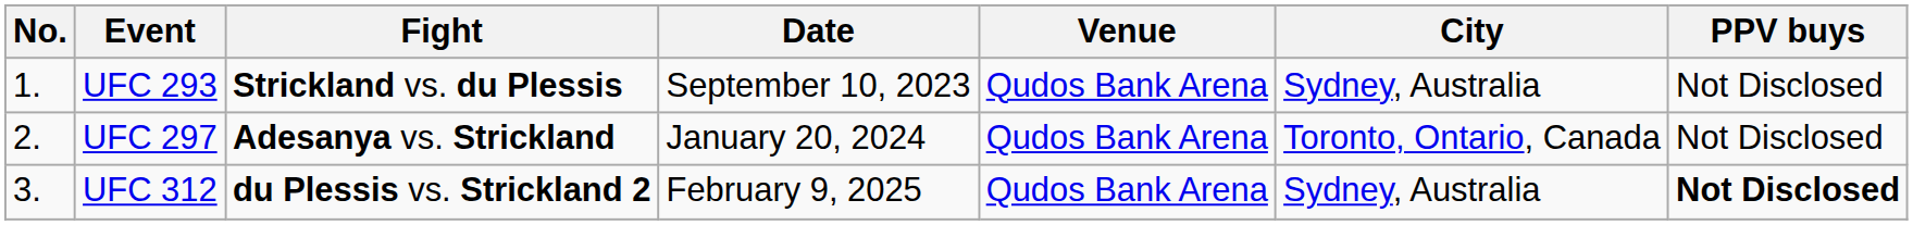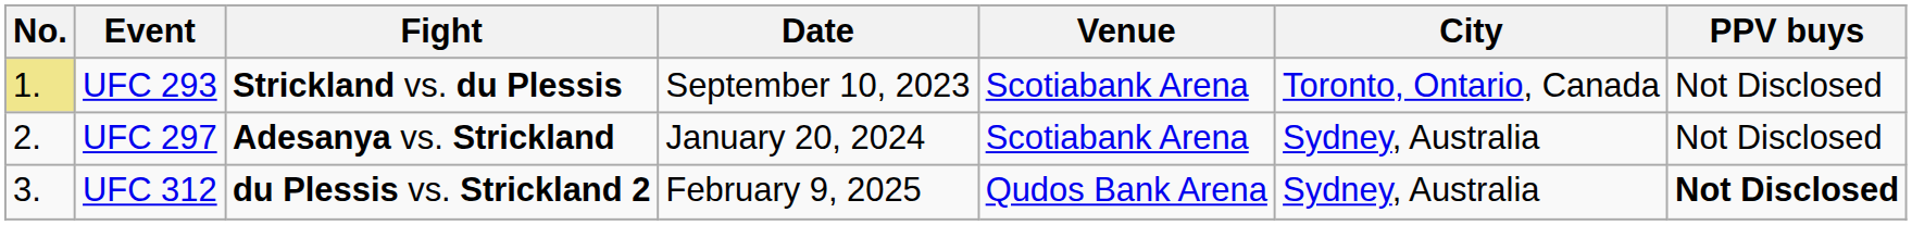UFC 293 | No.: no background -> khaki background
UFC 293 | Venue: Qudos Bank Arena -> Scotiabank Arena
UFC 293 | City: Sydney, Australia -> Toronto, Ontario, Canada
UFC 297 | Venue: Qudos Bank Arena -> Scotiabank Arena
UFC 297 | City: Toronto, Ontario, Canada -> Sydney, Australia
